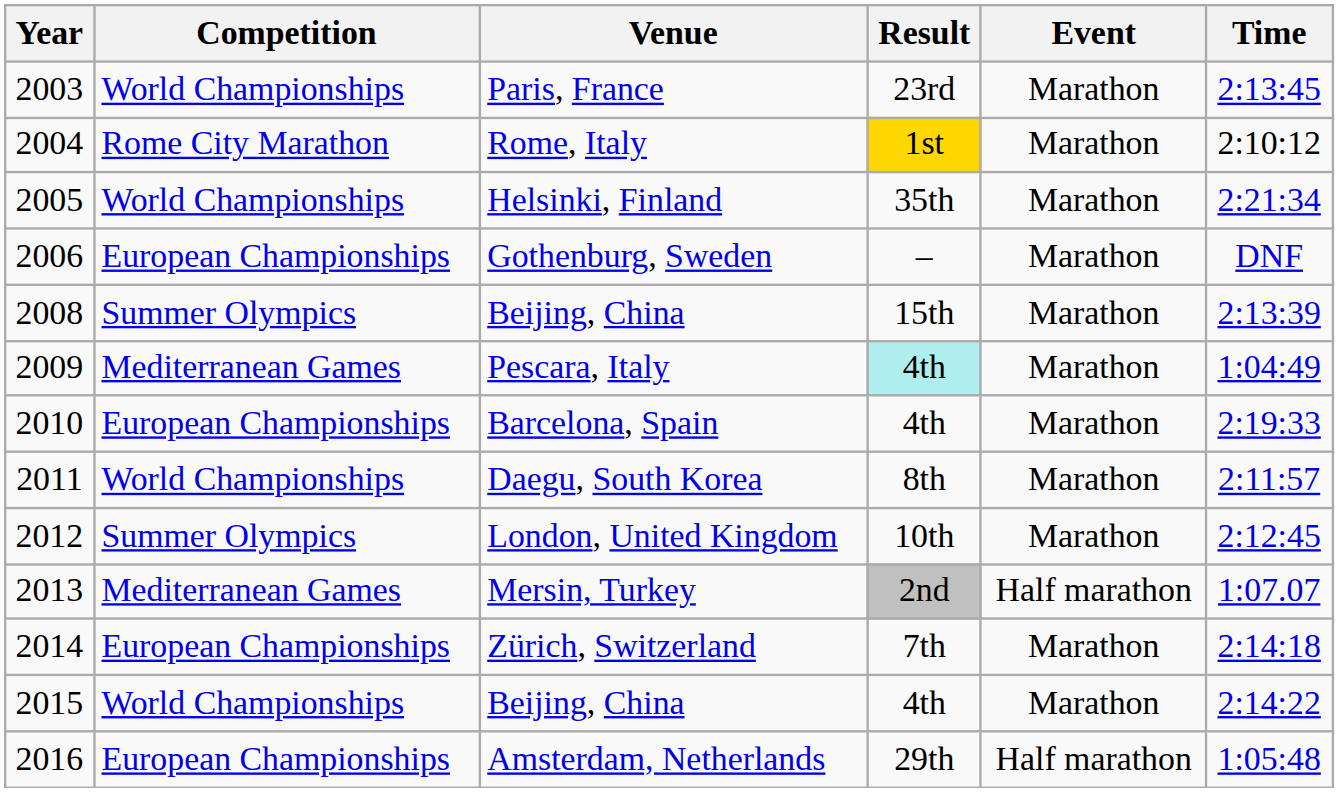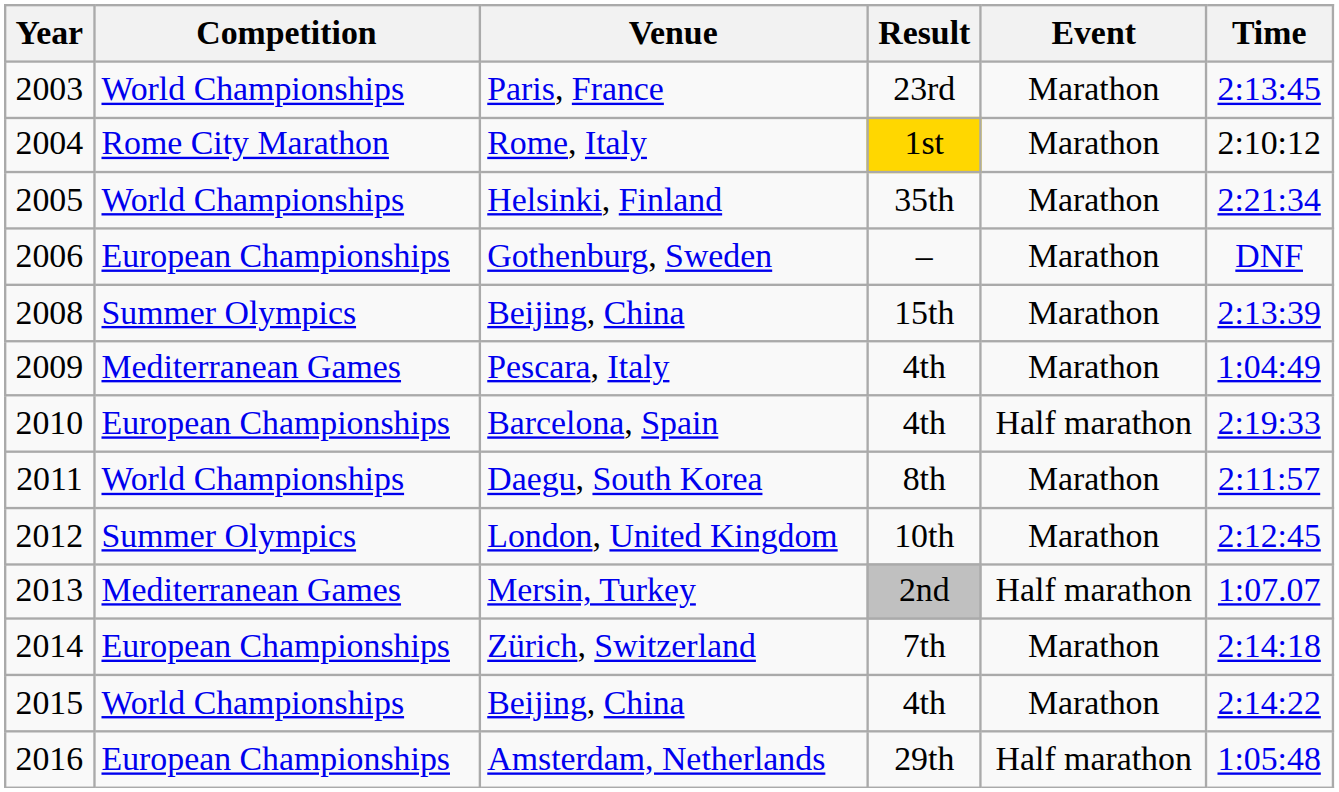Pescara, Italy | Result: paleturquoise background -> no background
Barcelona, Spain | Event: Marathon -> Half marathon
